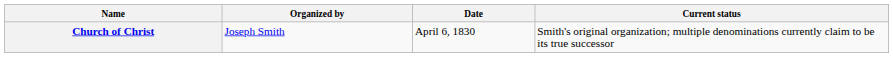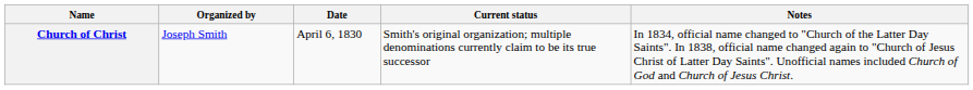+ column: Notes | In 1834, official name changed to "Church of the Latter Day Saints". In 1838, official name changed again to "Church of Jesus Christ of Latter Day Saints". Unofficial names included Church of God and Church of Jesus Christ.
